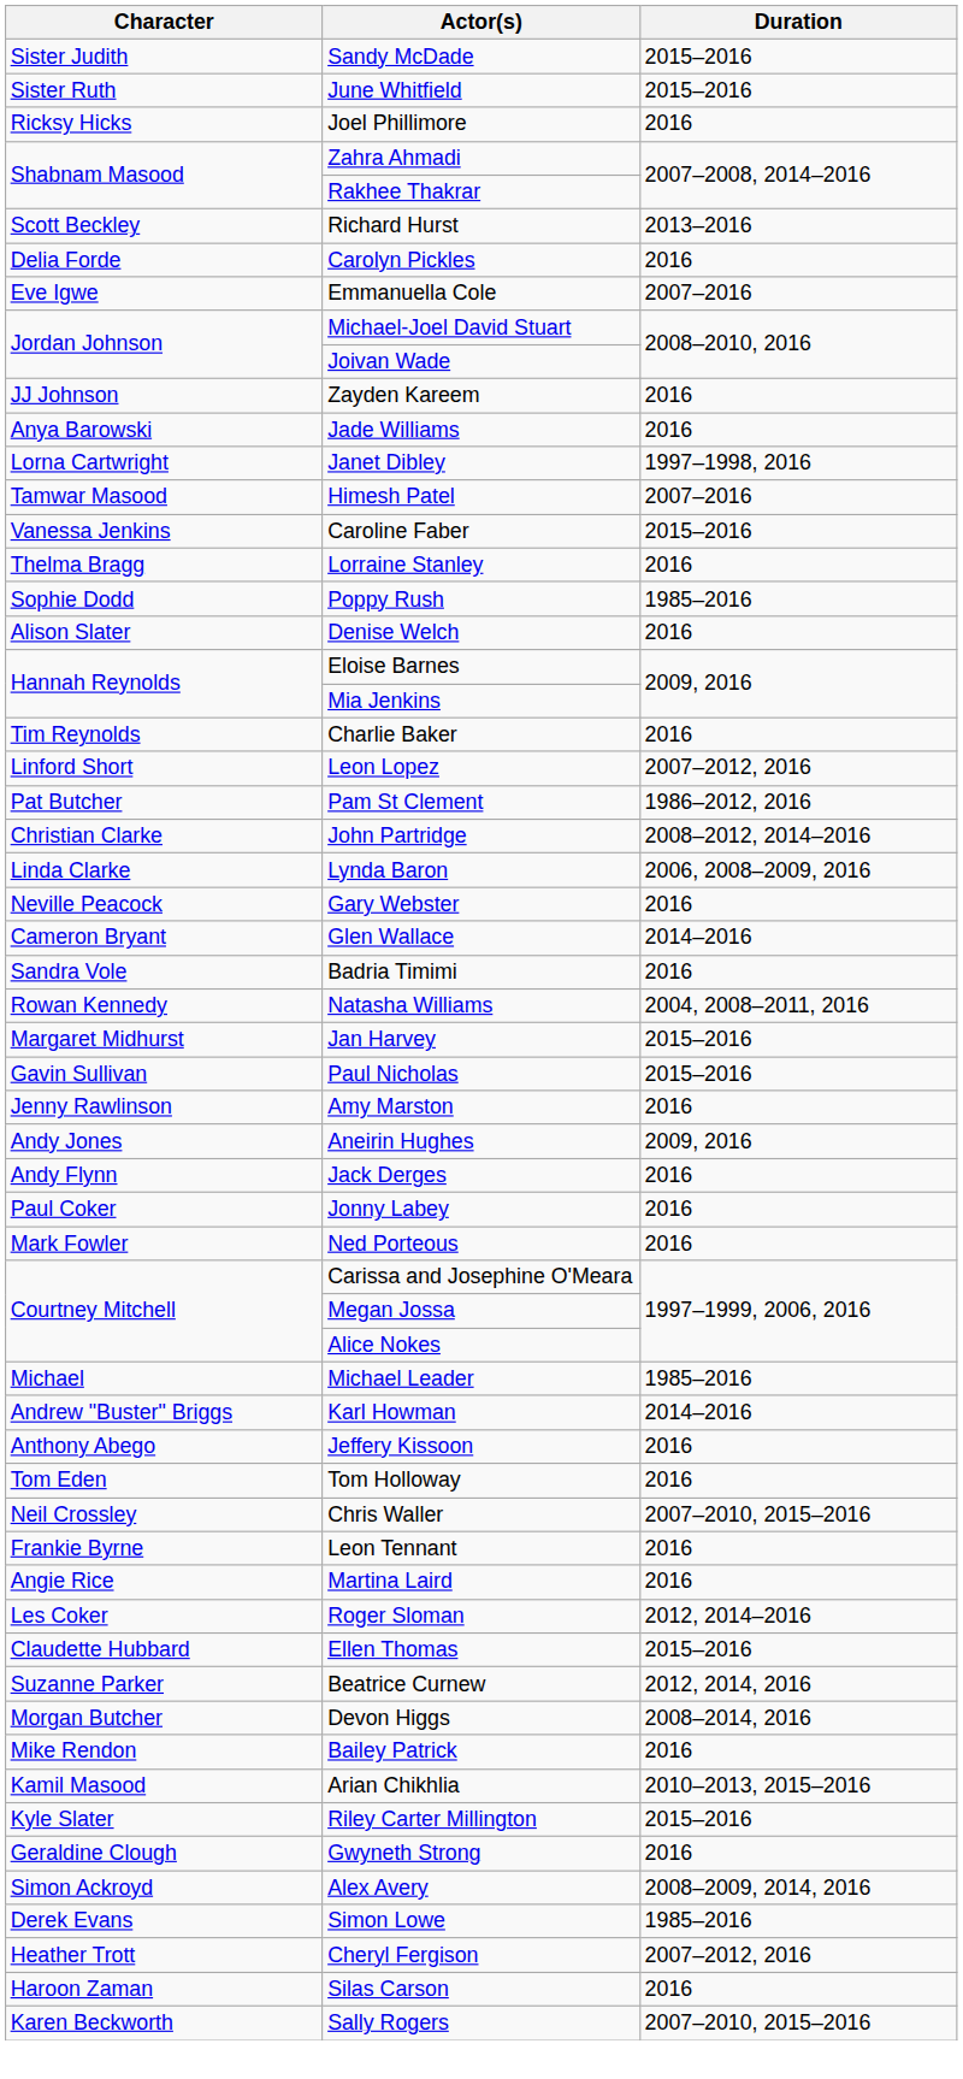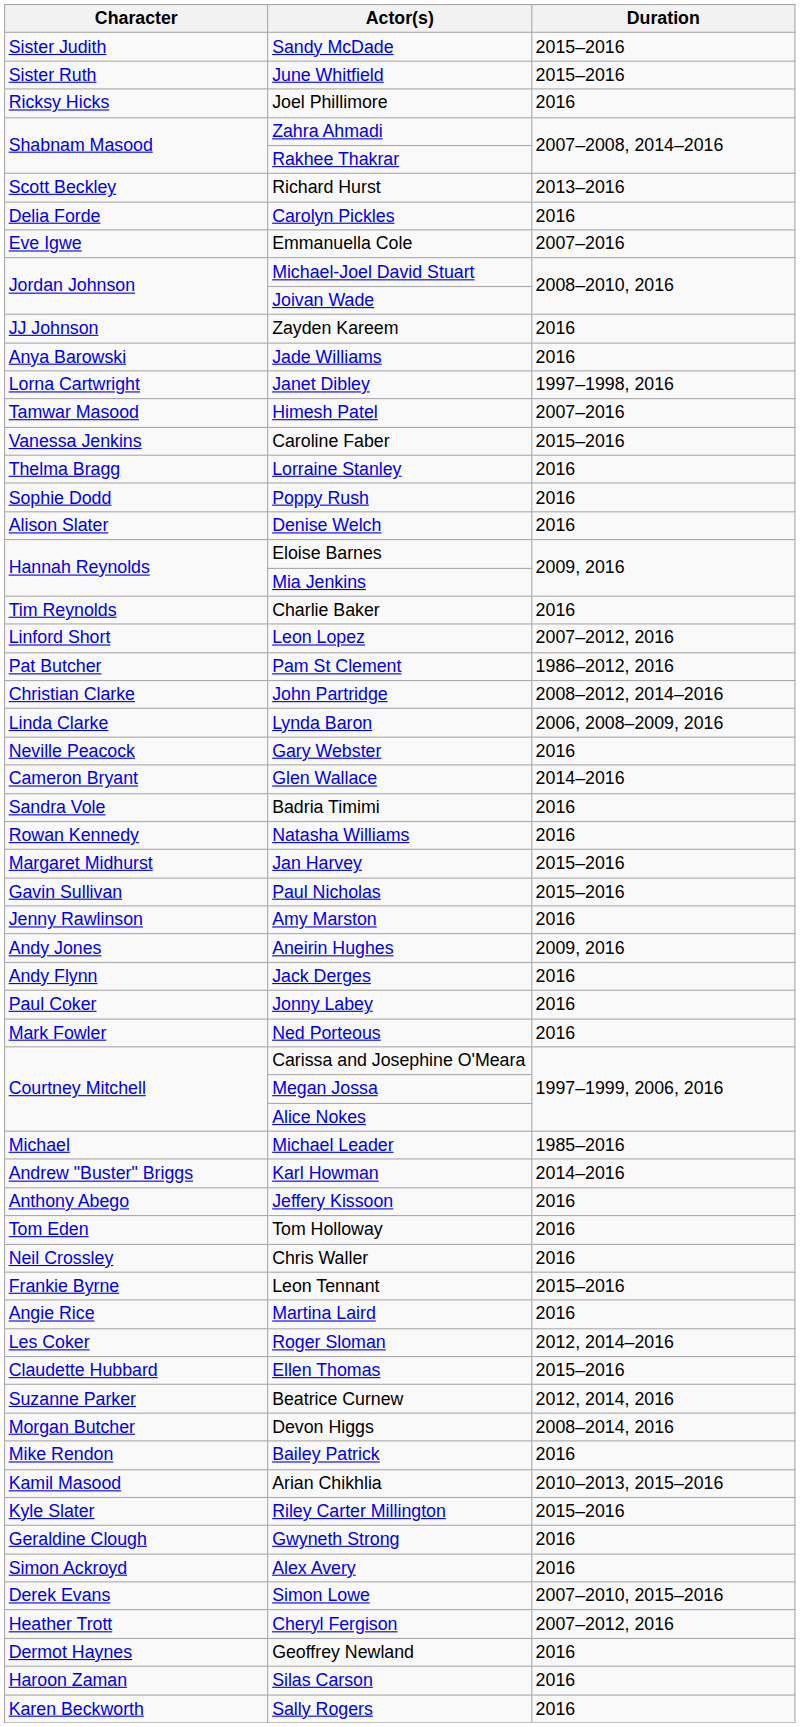Poppy Rush | Duration: 1985–2016 -> 2016
Natasha Williams | Duration: 2004, 2008–2011, 2016 -> 2016
Chris Waller | Duration: 2007–2010, 2015–2016 -> 2016
Leon Tennant | Duration: 2016 -> 2015–2016
Alex Avery | Duration: 2008–2009, 2014, 2016 -> 2016
Simon Lowe | Duration: 1985–2016 -> 2007–2010, 2015–2016
+ row: Dermot Haynes | Geoffrey Newland | 2016
Sally Rogers | Duration: 2007–2010, 2015–2016 -> 2016
